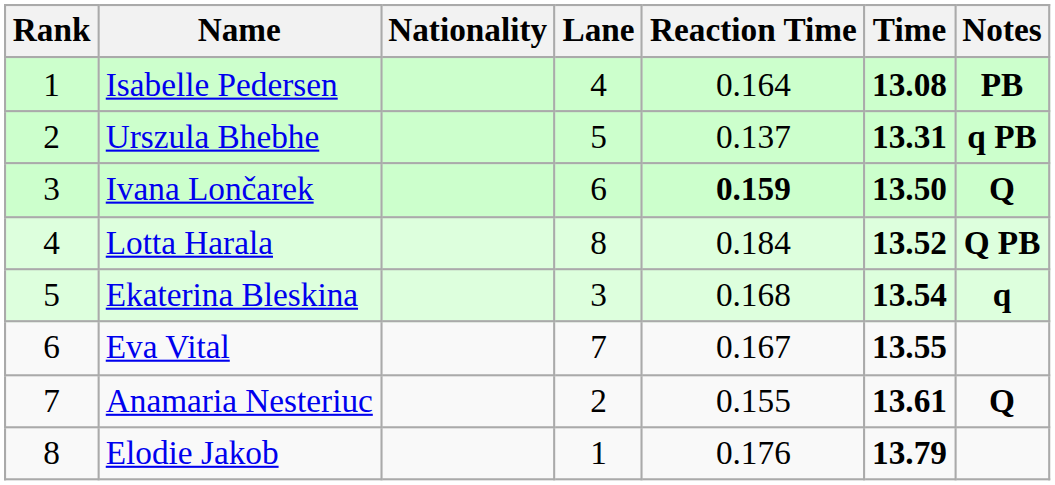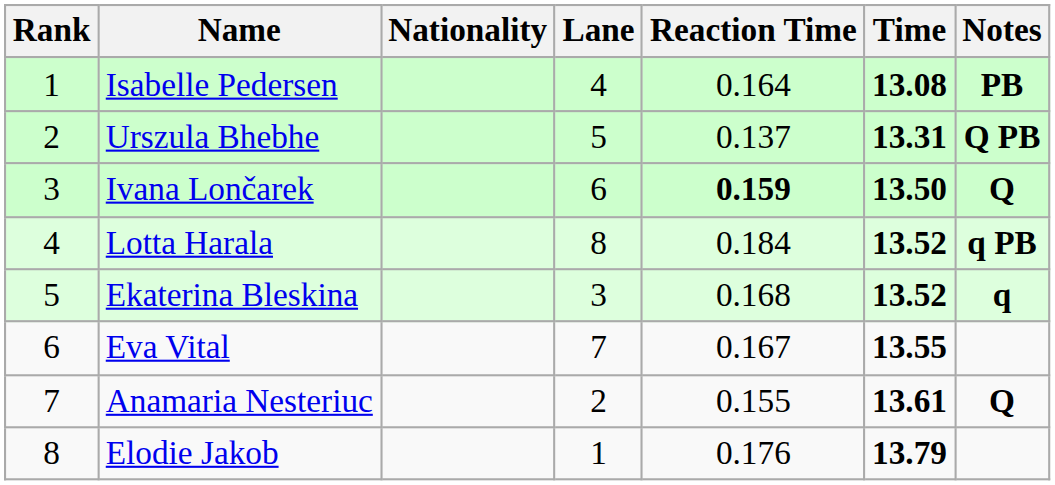Urszula Bhebhe | Notes: q PB -> Q PB
Lotta Harala | Notes: Q PB -> q PB
Ekaterina Bleskina | Time: 13.54 -> 13.52
